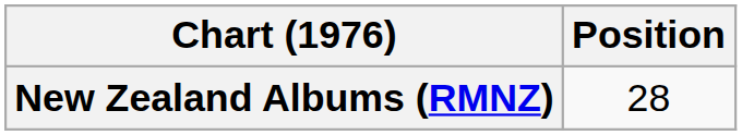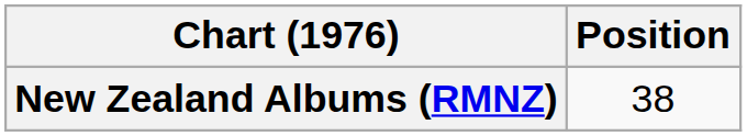New Zealand Albums (RMNZ) | Position: 28 -> 38
